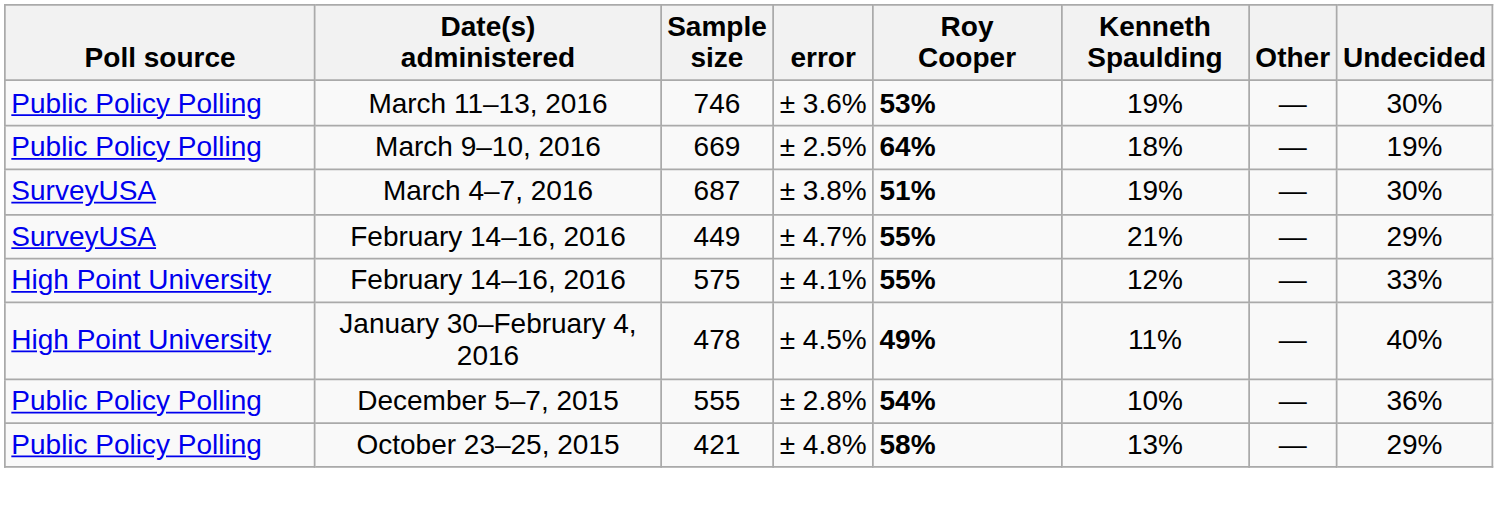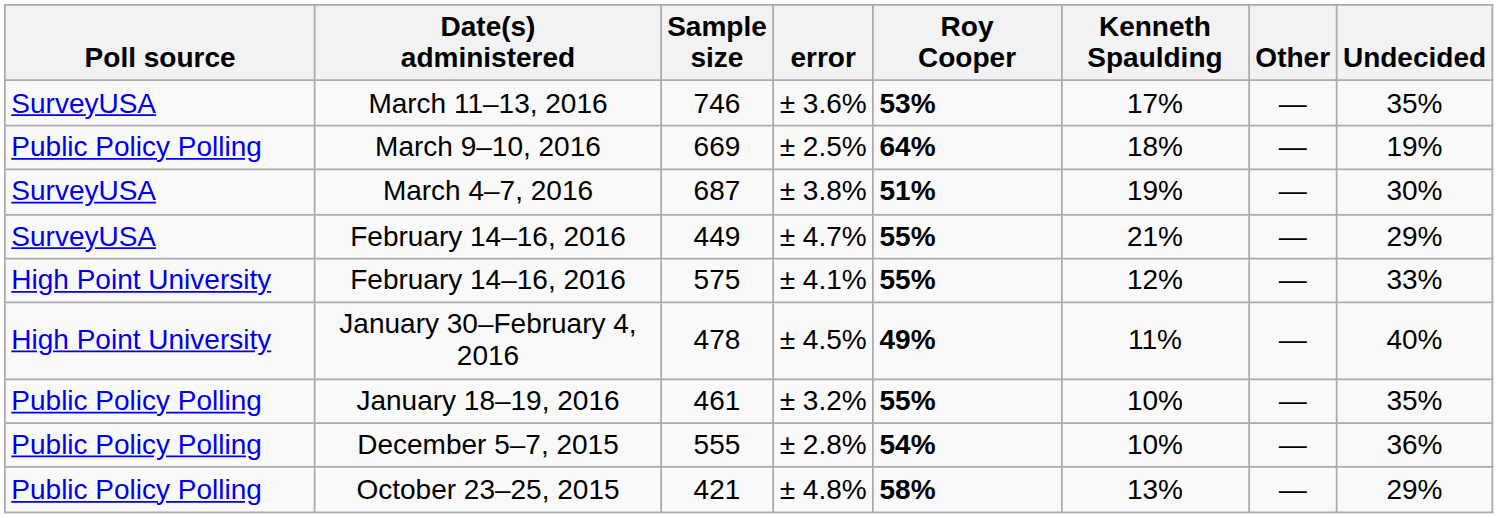746 | Poll source: Public Policy Polling -> SurveyUSA
746 | Kenneth Spaulding: 19% -> 17%
746 | Undecided: 30% -> 35%
+ row: Public Policy Polling | January 18–19, 2016 | 461 | ± 3.2% | 55% | 10% | — | 35%
